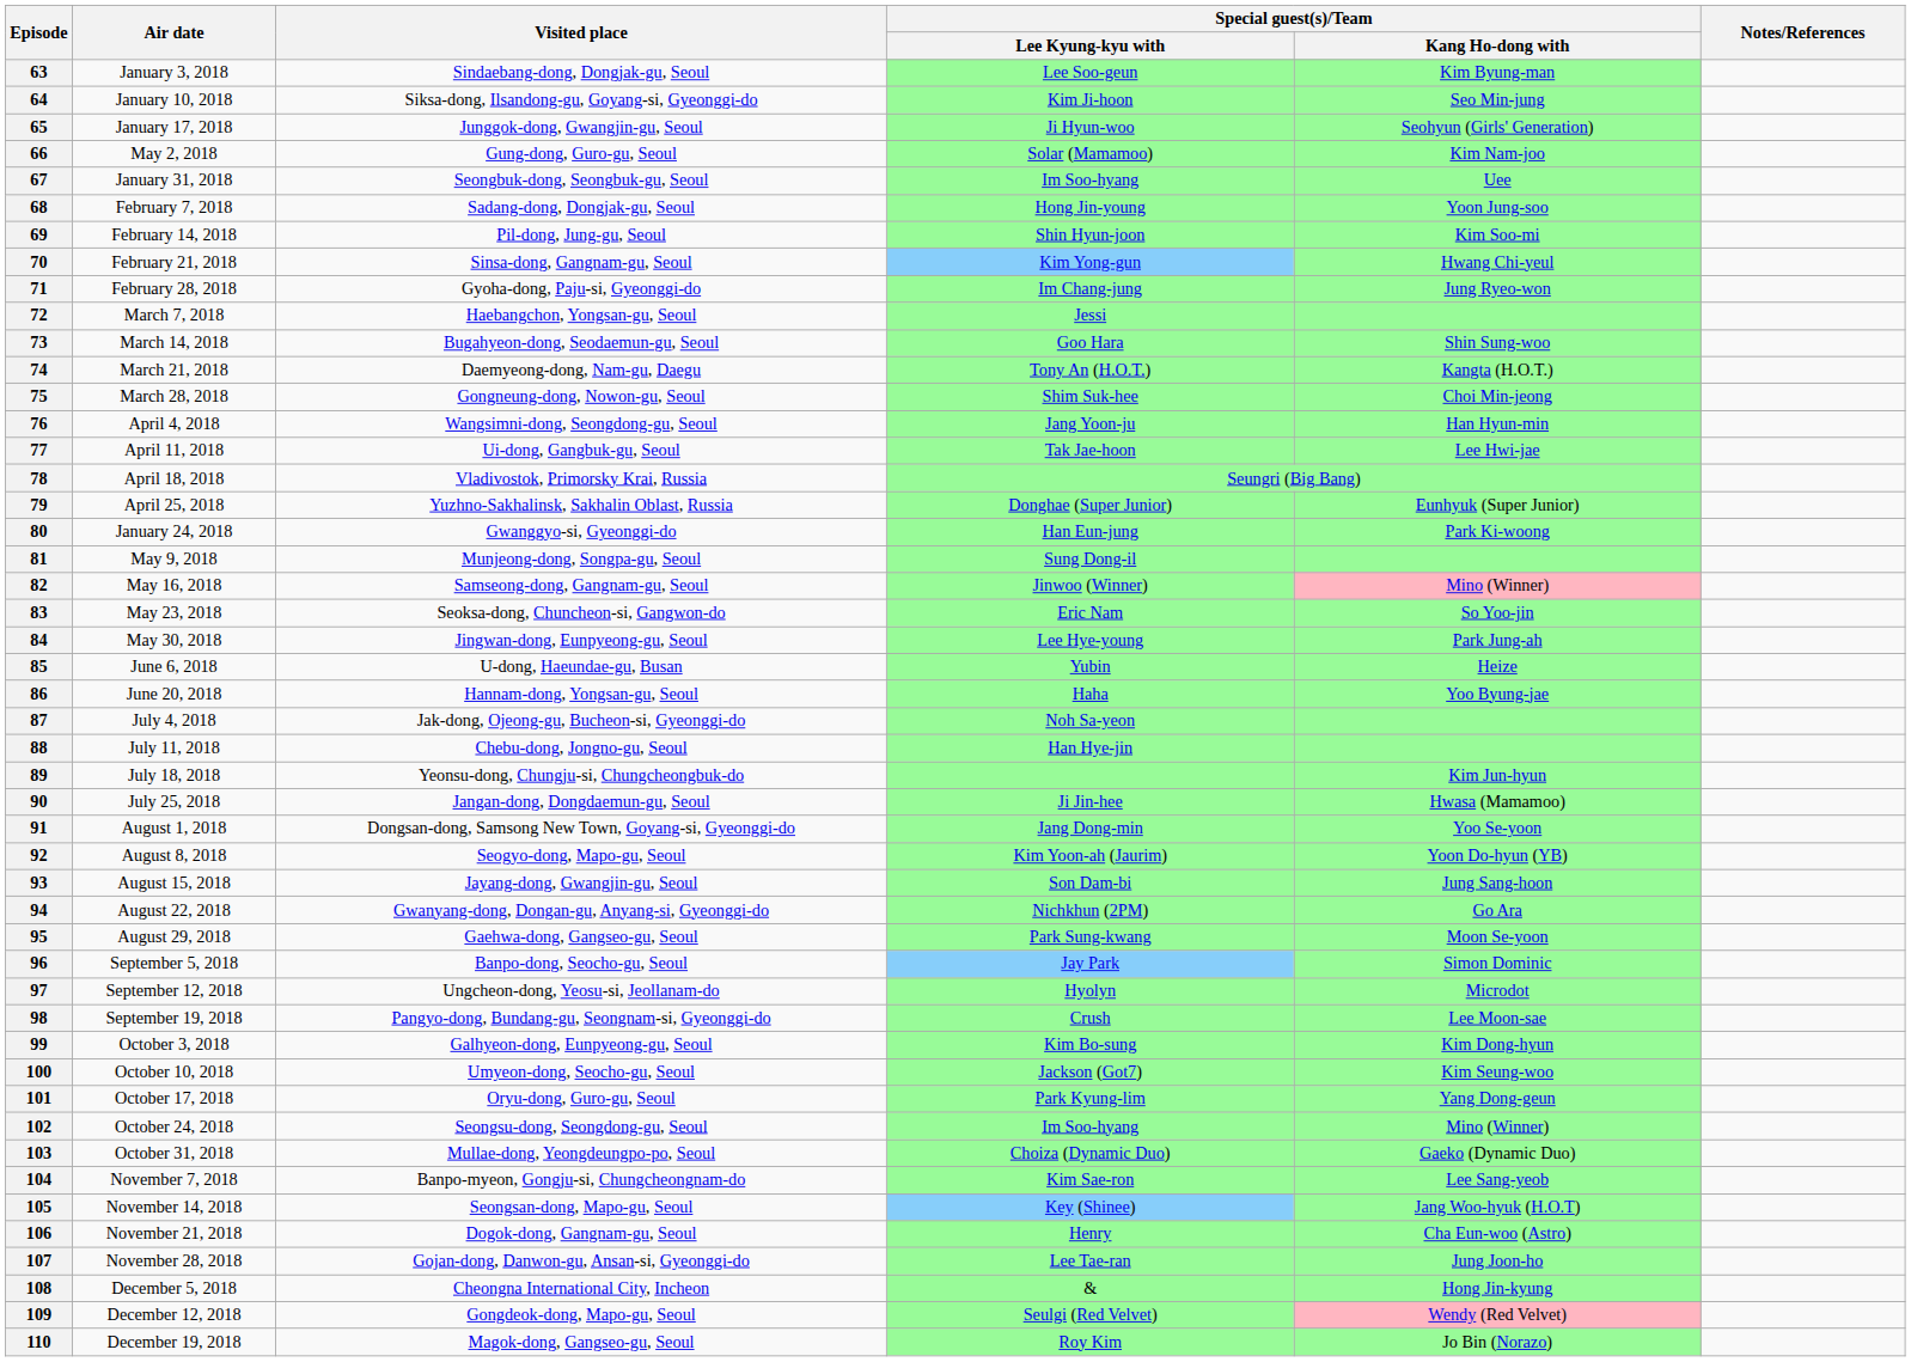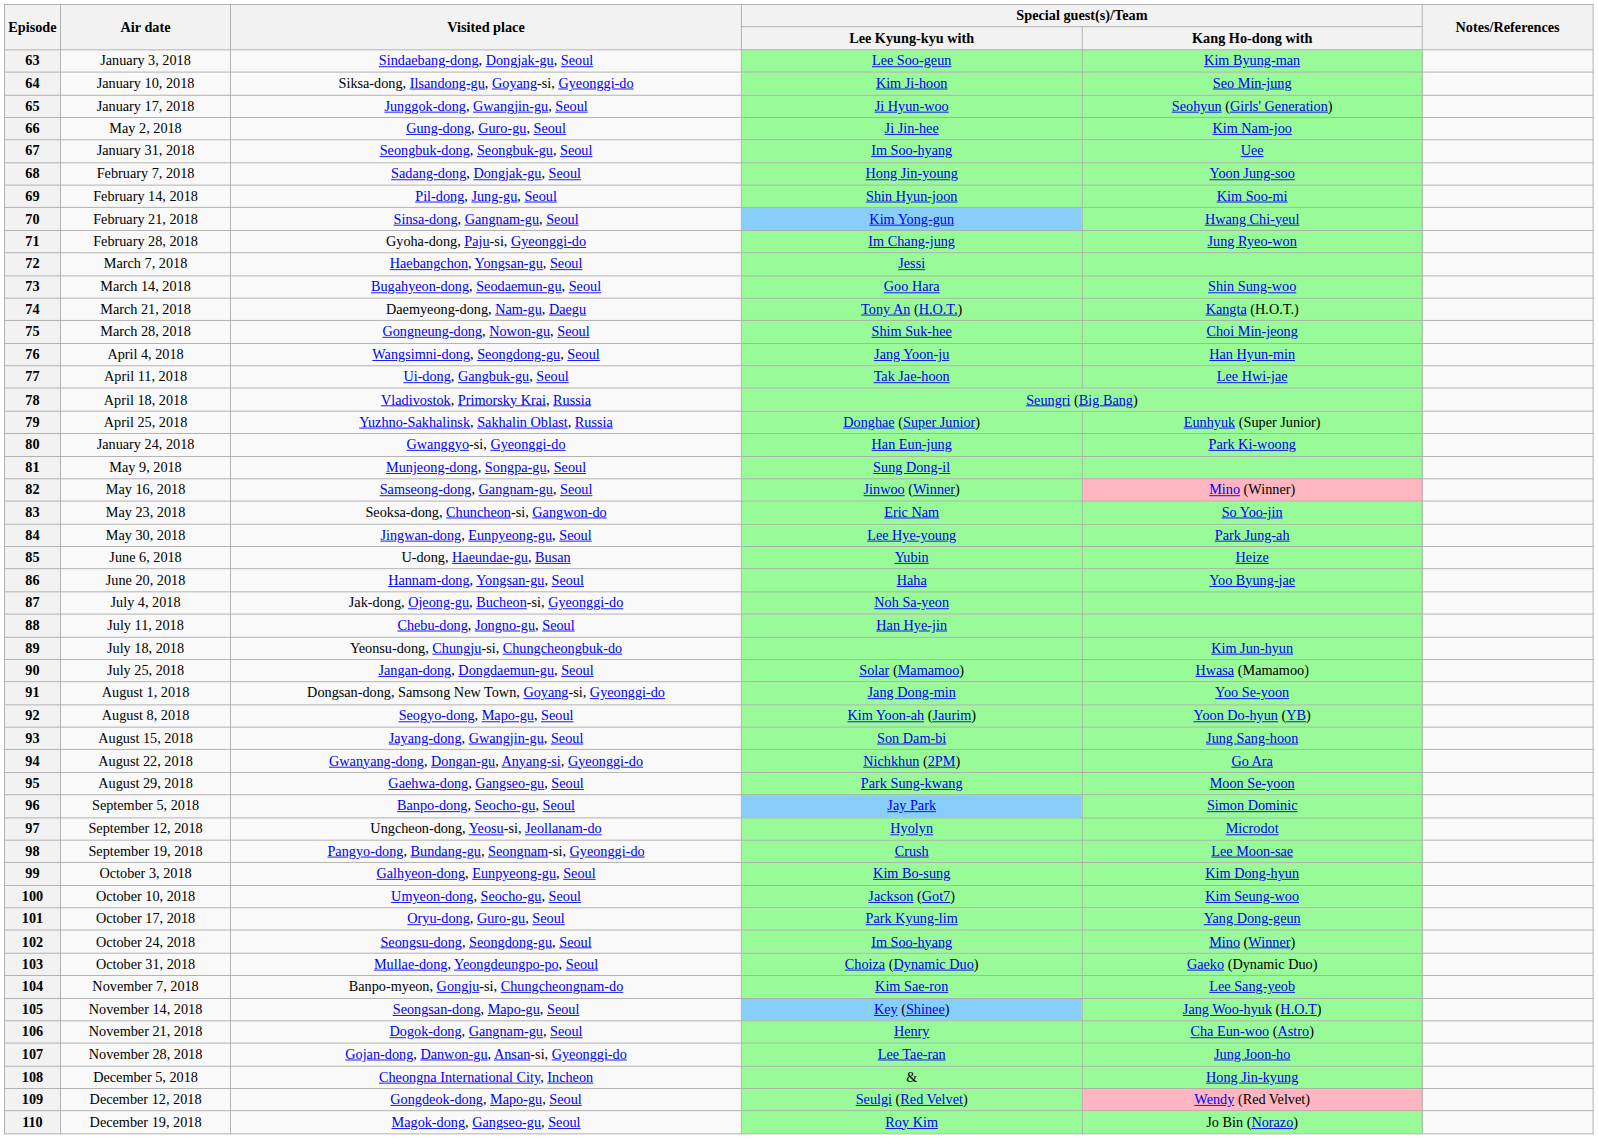66 | Special guest(s)/Team / Lee Kyung-kyu with: Solar (Mamamoo) -> Ji Jin-hee
90 | Special guest(s)/Team / Lee Kyung-kyu with: Ji Jin-hee -> Solar (Mamamoo)
